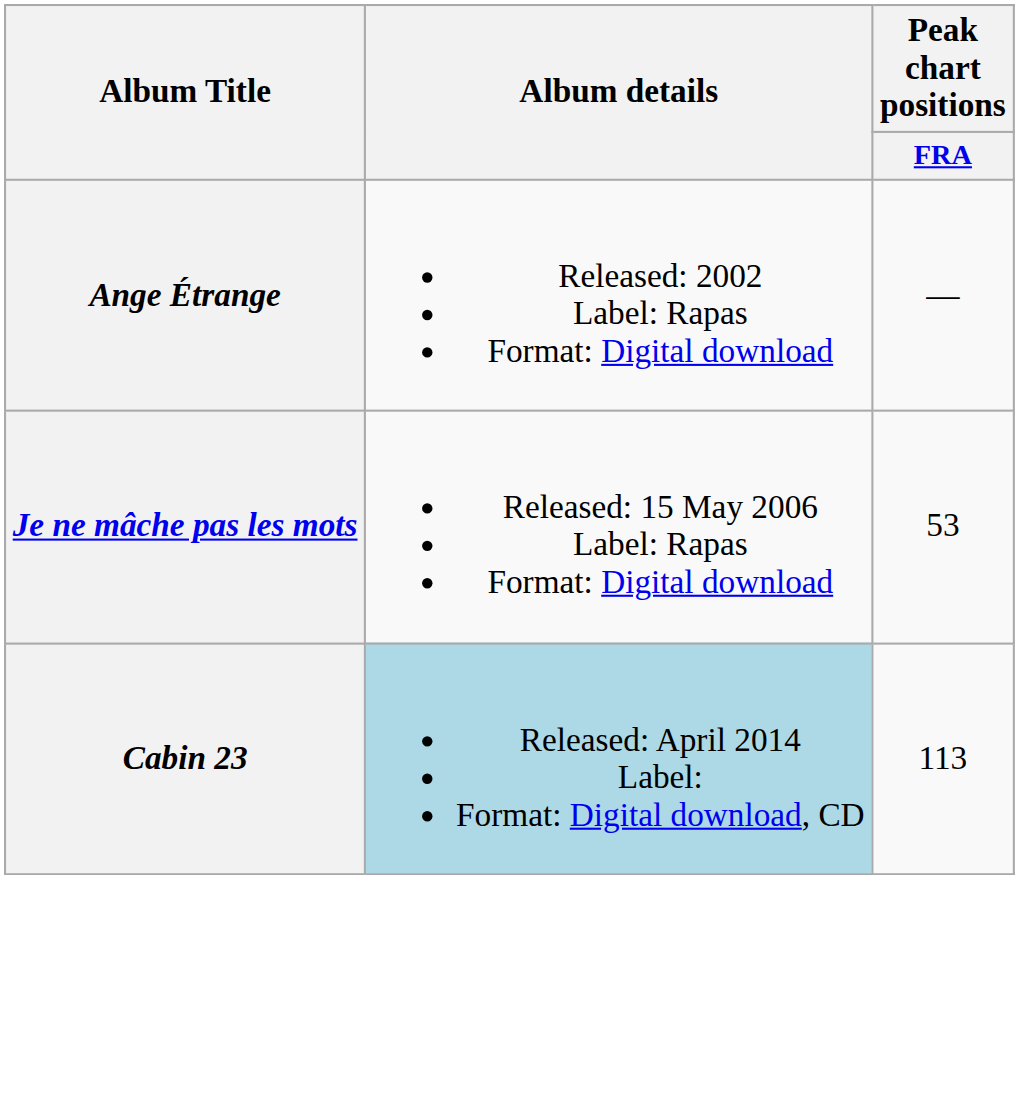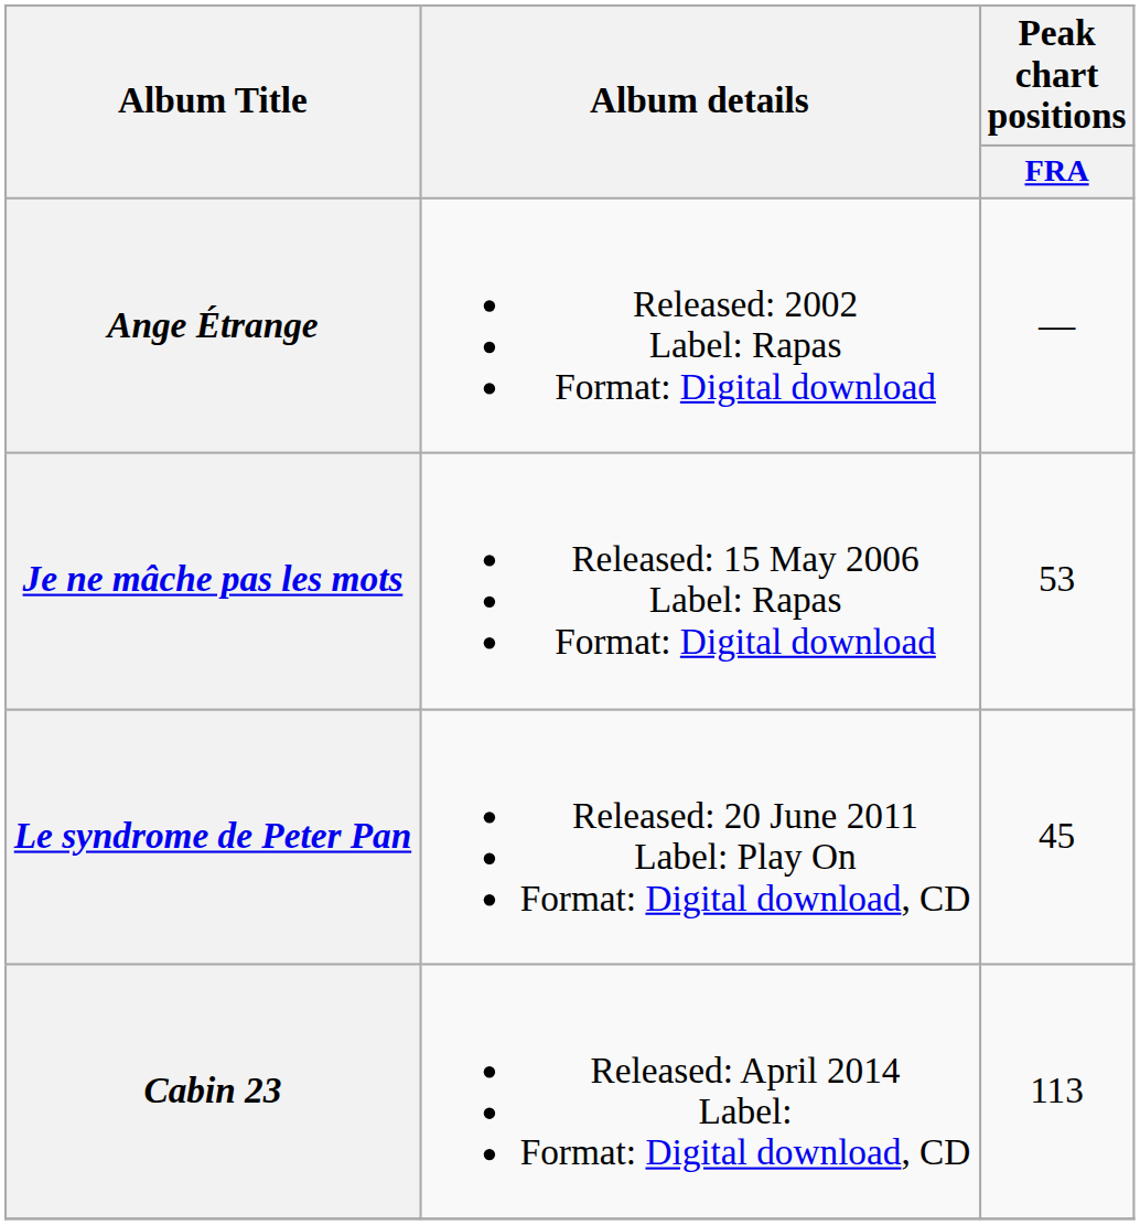+ row: Le syndrome de Peter Pan | Released: 20 June 2011 Label: Play On Format: Digital download, CD | 45
Cabin 23 | Album details: lightblue background -> no background
